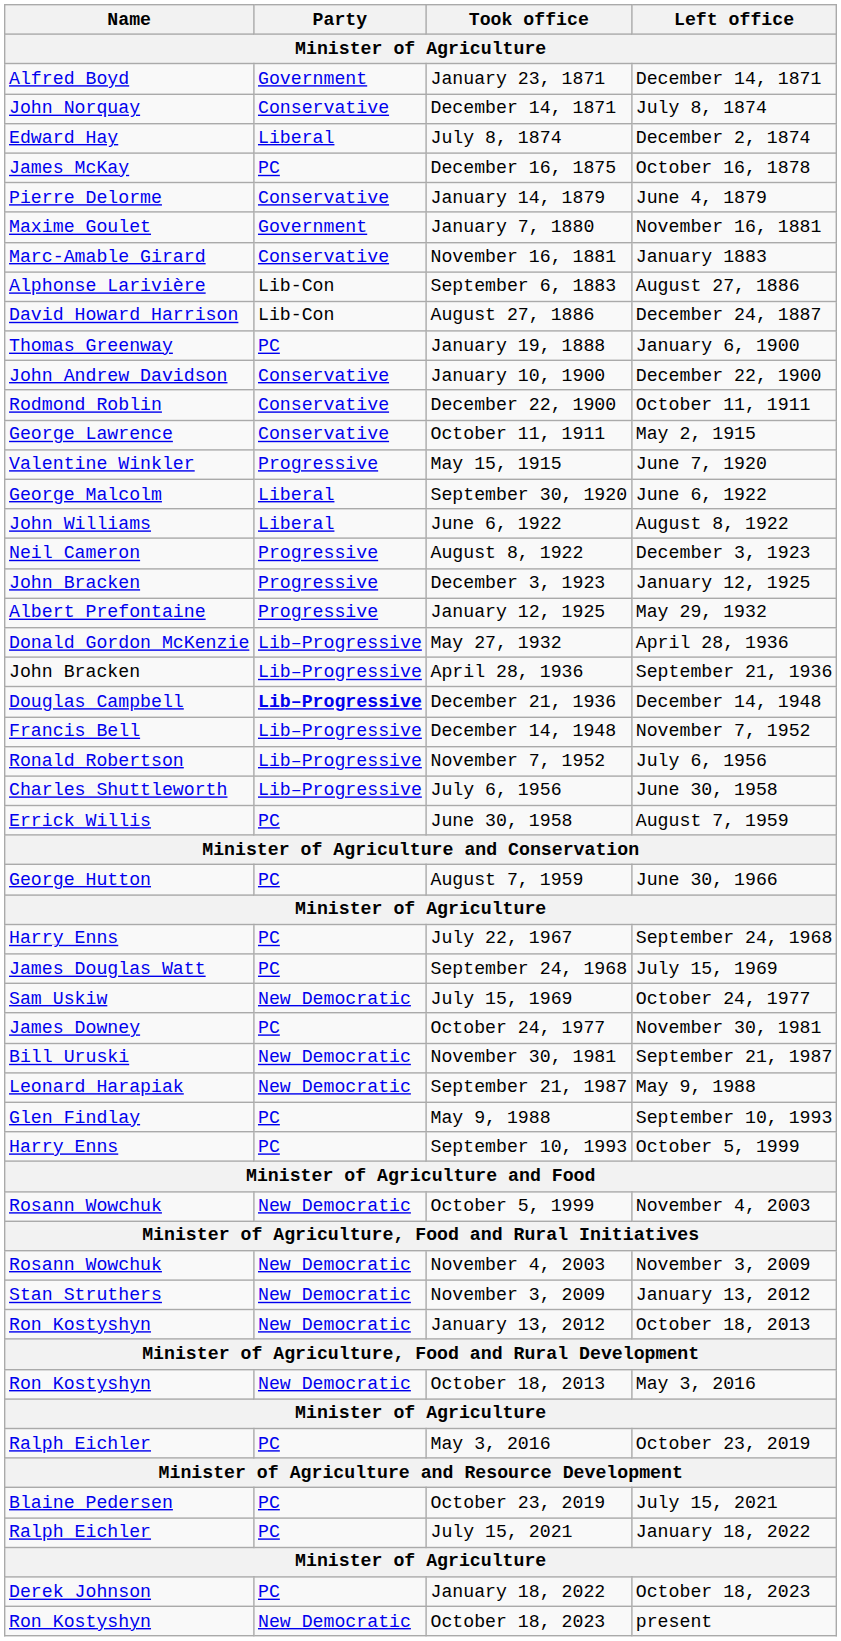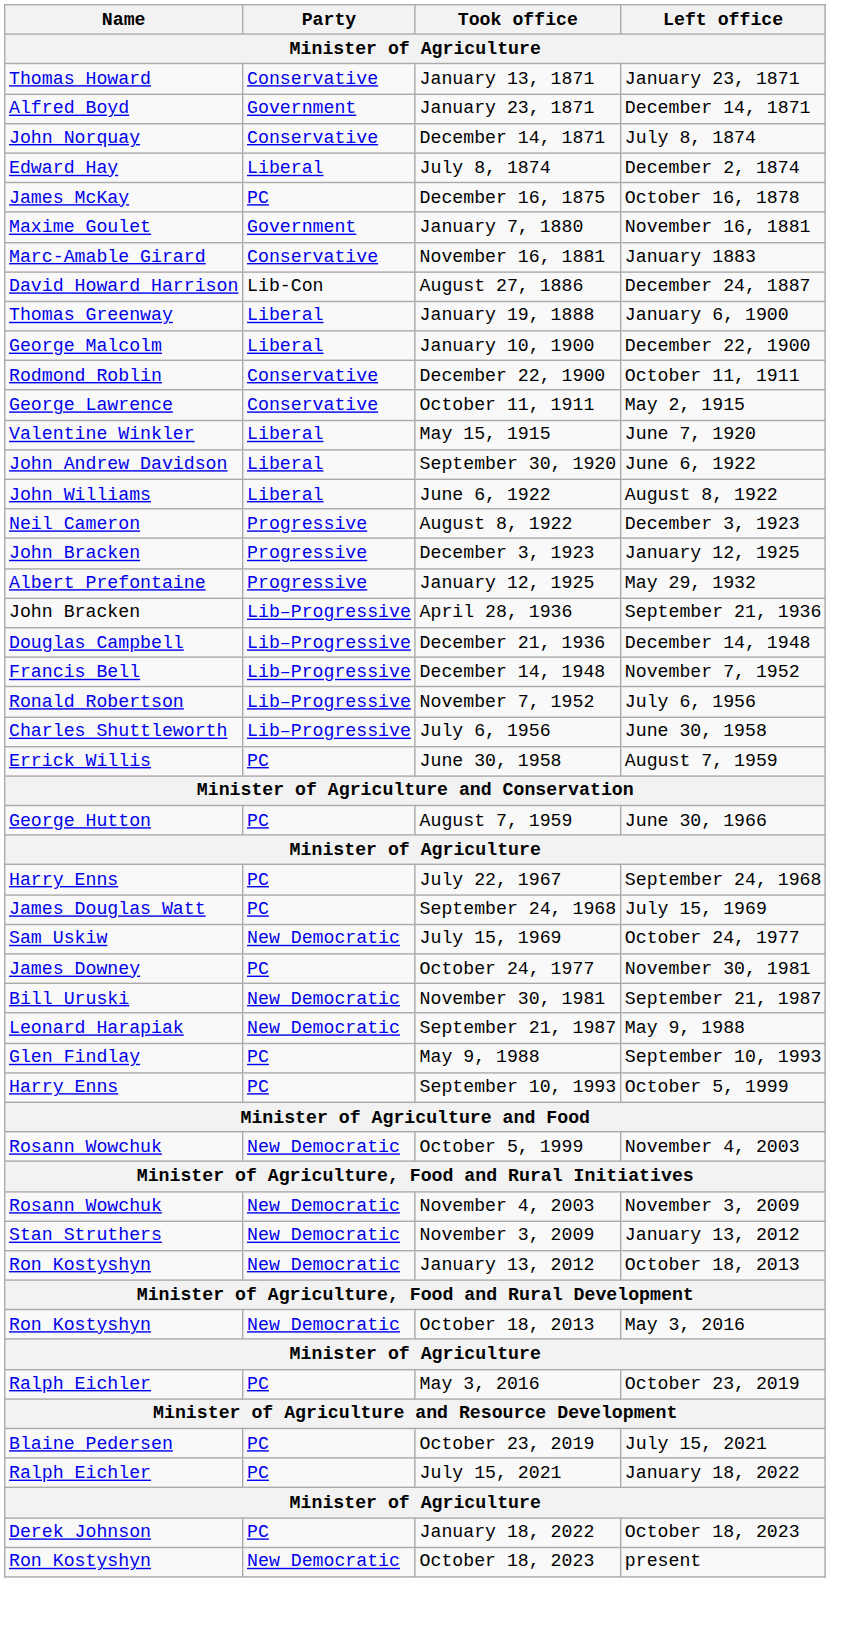+ row: Thomas Howard | Conservative | January 13, 1871 | January 23, 1871
- row: Pierre Delorme | Conservative | January 14, 1879 | June 4, 1879
- row: Alphonse Larivière | Lib-Con | September 6, 1883 | August 27, 1886
January 19, 1888 | Party: PC -> Liberal
January 10, 1900 | Name: John Andrew Davidson -> George Malcolm
January 10, 1900 | Party: Conservative -> Liberal
May 15, 1915 | Party: Progressive -> Liberal
September 30, 1920 | Name: George Malcolm -> John Andrew Davidson
- row: Donald Gordon McKenzie | Lib–Progressive | May 27, 1932 | April 28, 1936
December 21, 1936 | Party: bold -> normal
